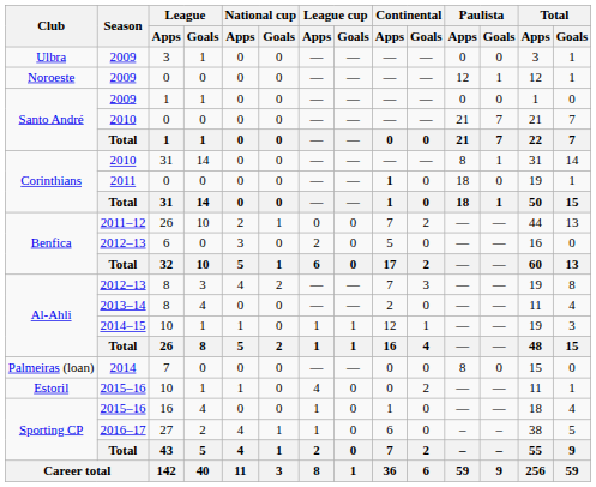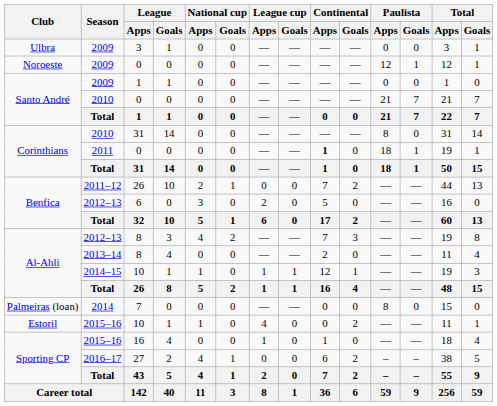2010 / 31 | Paulista / Goals: 1 -> 0
2011 / 0 | Paulista / Goals: 0 -> 1
27 | League cup / Apps: 1 -> 0
27 | Continental / Goals: 0 -> 2
